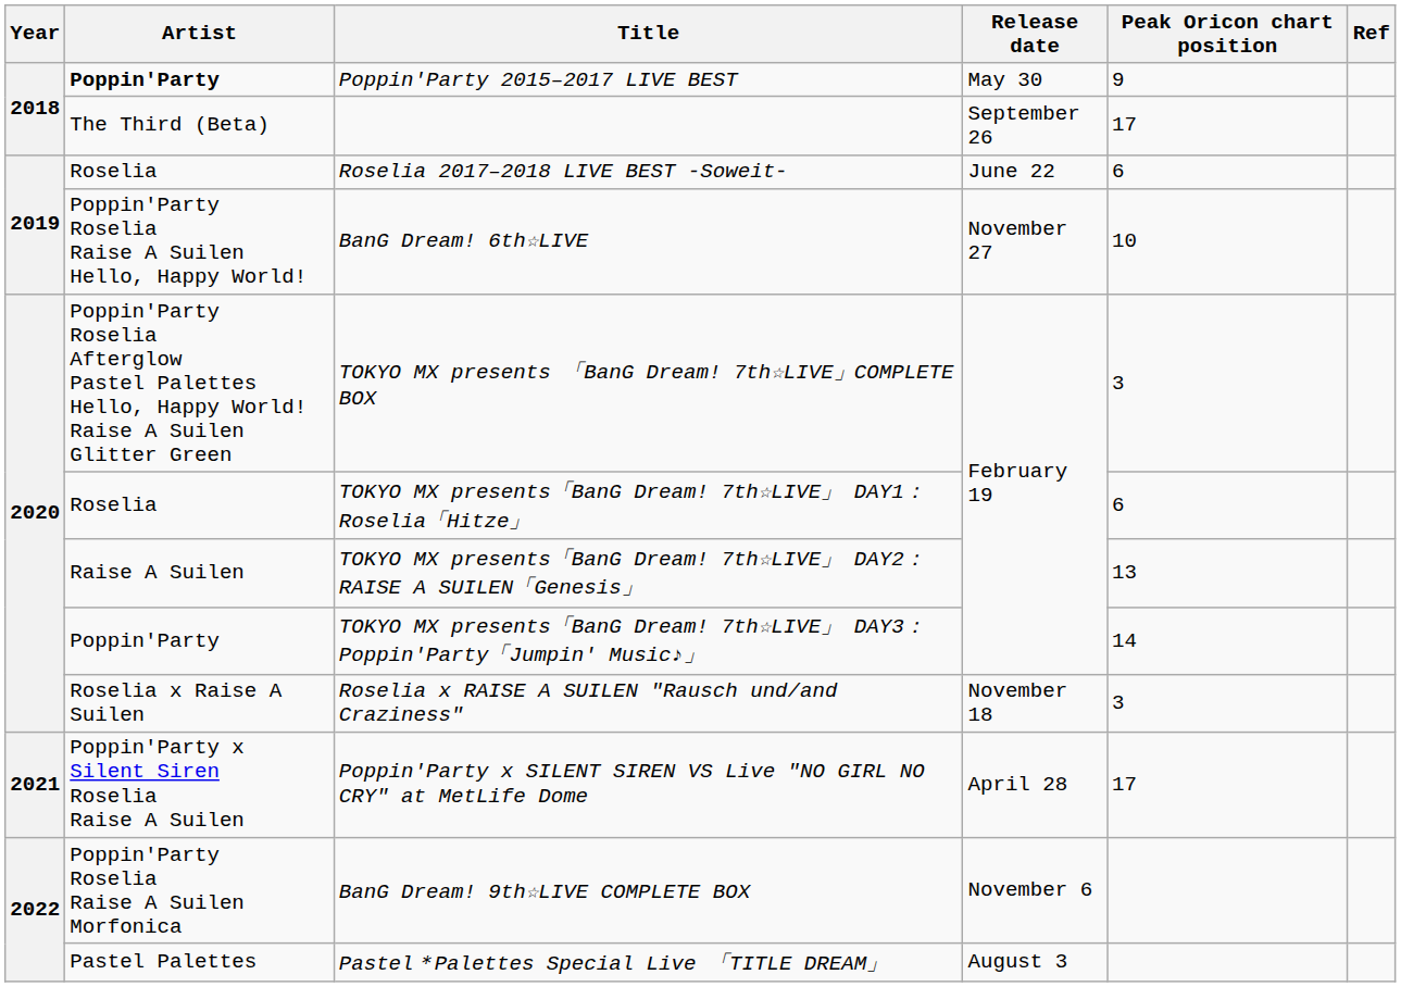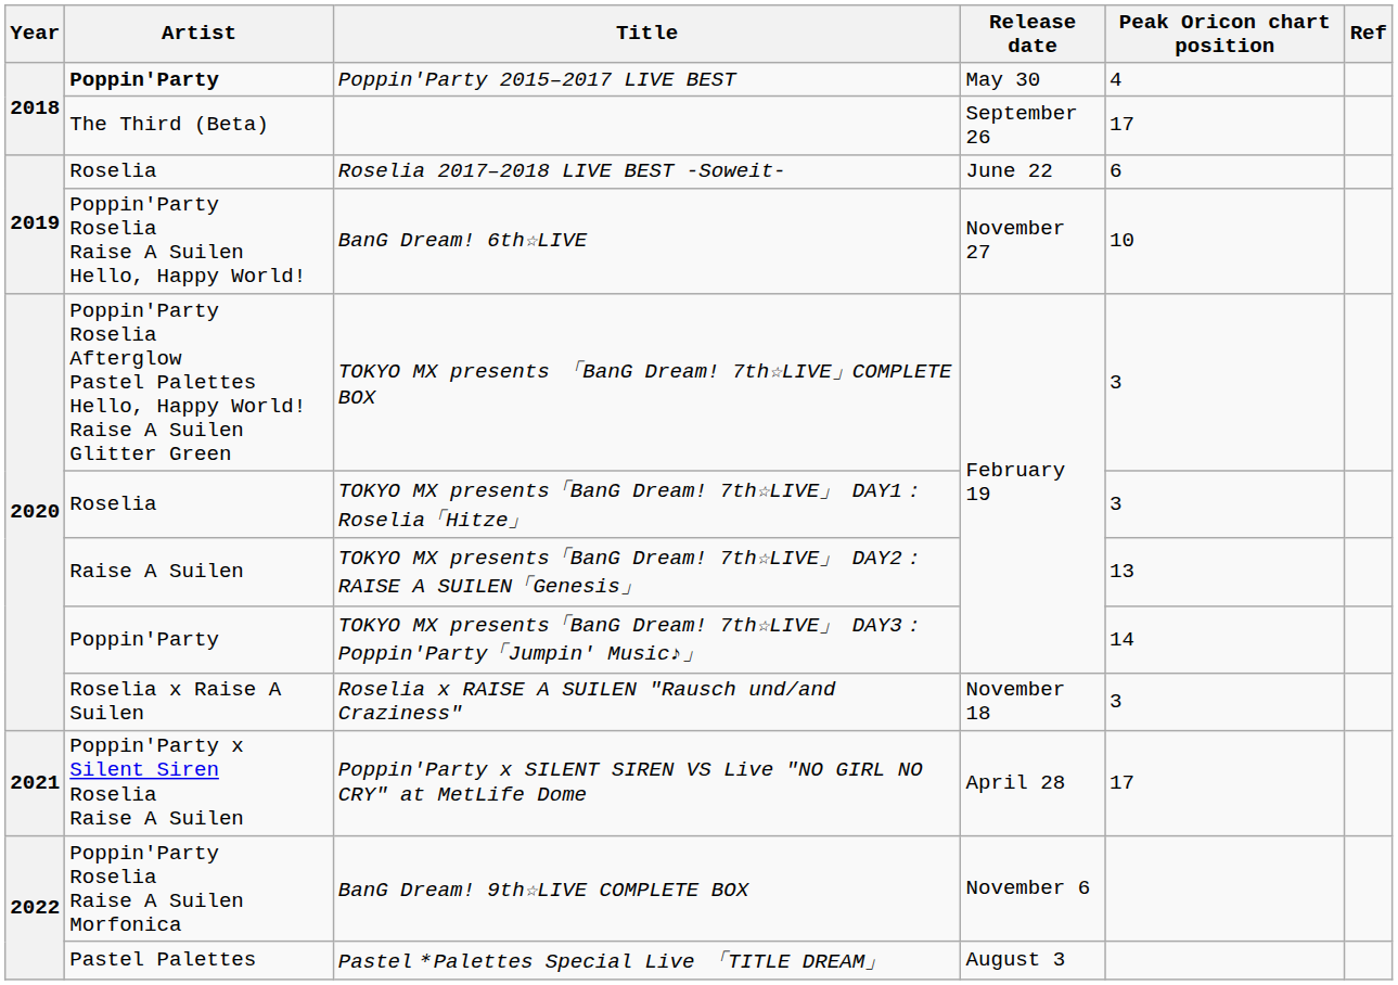Poppin'Party 2015–2017 LIVE BEST | Peak Oricon chart position: 9 -> 4
TOKYO MX presents「BanG Dream! 7th☆LIVE」 DAY1：Roselia「Hitze」 | Peak Oricon chart position: 6 -> 3
